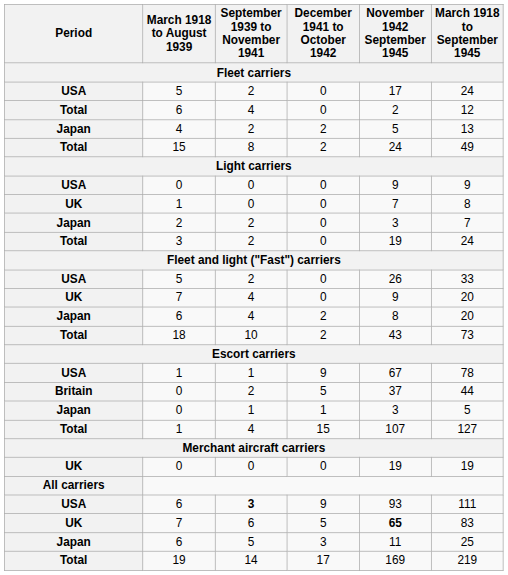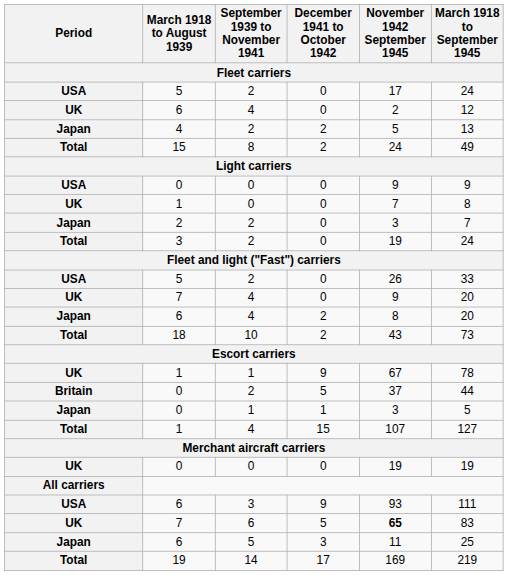6 / 0 | Period: Total -> UK
1 / 9 | Period: USA -> UK
6 / 9 | September 1939 to November 1941: bold -> normal
